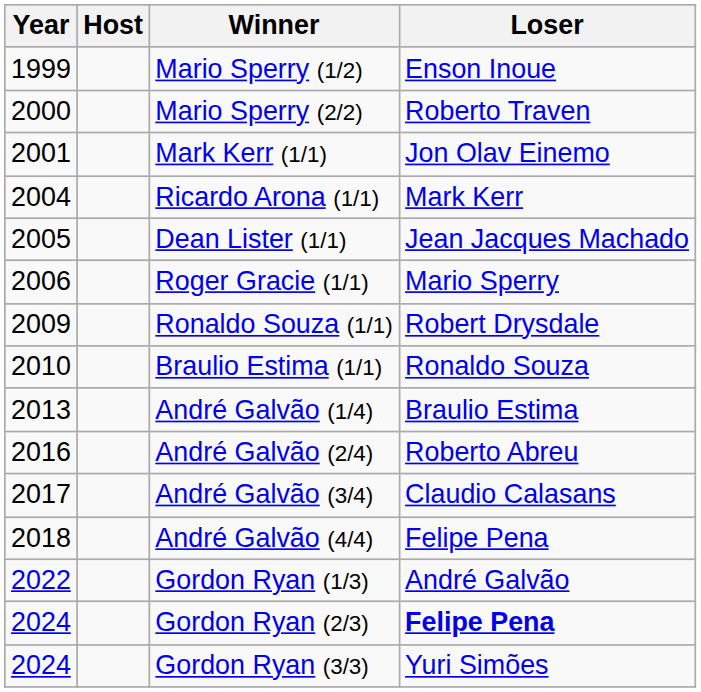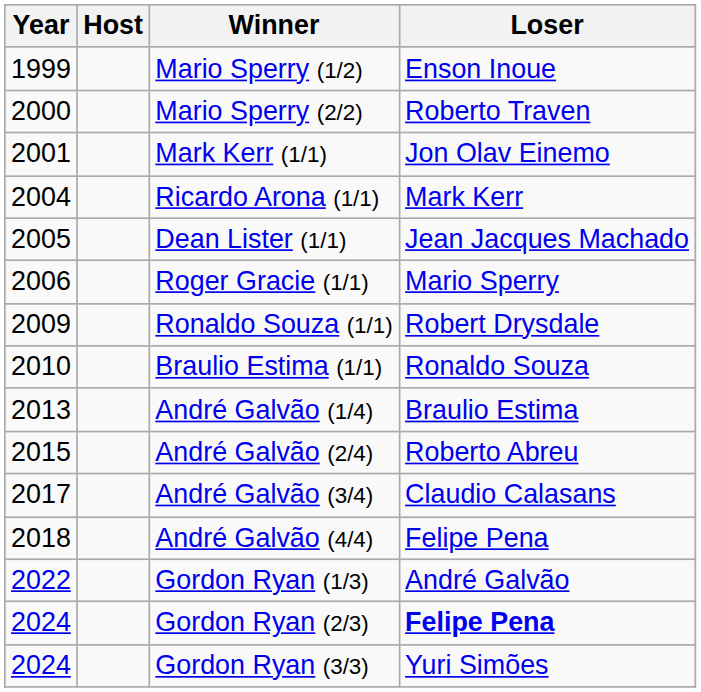André Galvão (2/4) | Year: 2016 -> 2015
